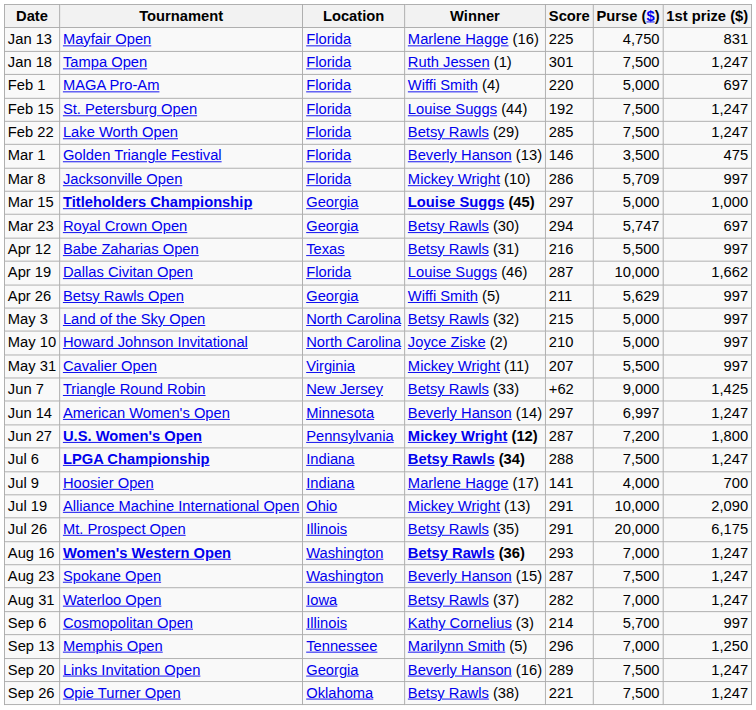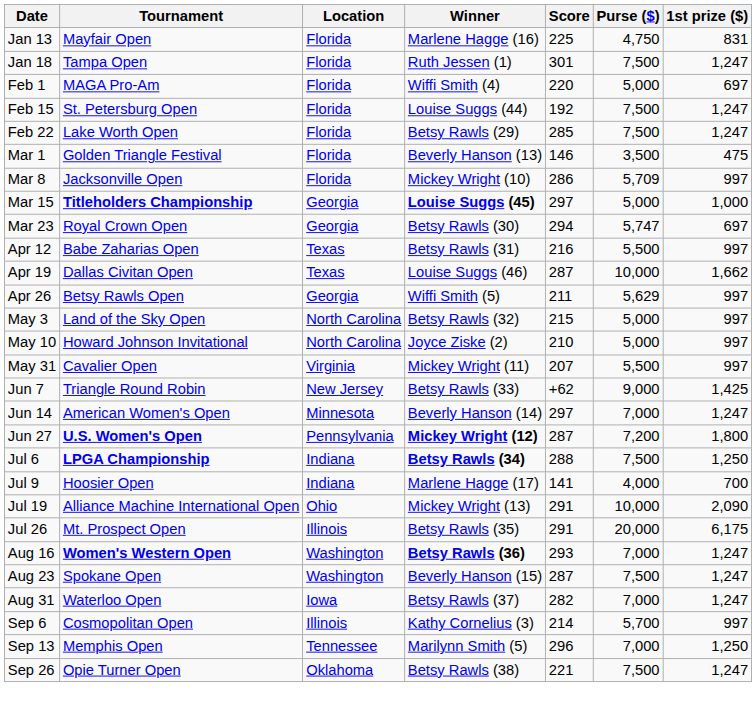Apr 19 | Location: Florida -> Texas
Jun 14 | Purse ($): 6,997 -> 7,000
Jul 6 | 1st prize ($): 1,247 -> 1,250
- row: Sep 20 | Links Invitation Open | Georgia | Beverly Hanson (16) | 289 | 7,500 | 1,247
